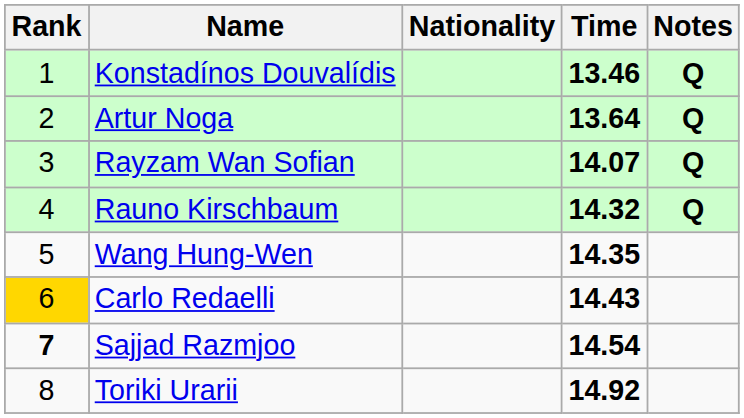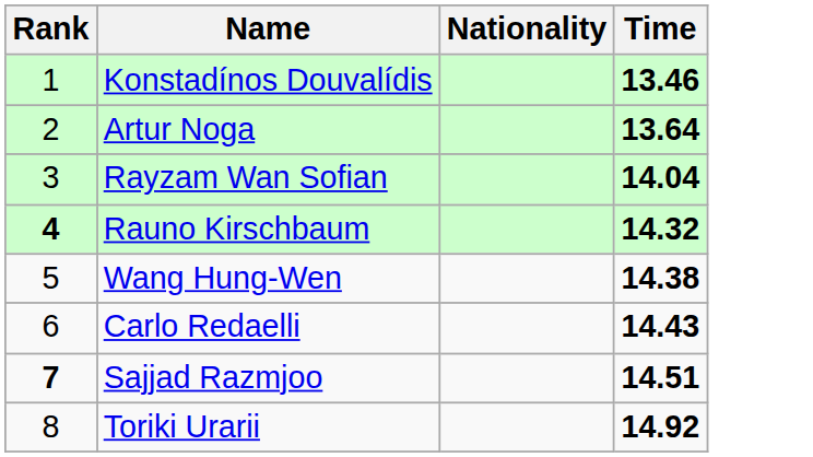- column: Notes | Q | Q | Q | Q
Rayzam Wan Sofian | Time: 14.07 -> 14.04
Rauno Kirschbaum | Rank: normal -> bold
Wang Hung-Wen | Time: 14.35 -> 14.38
Carlo Redaelli | Rank: gold background -> no background
Sajjad Razmjoo | Time: 14.54 -> 14.51
